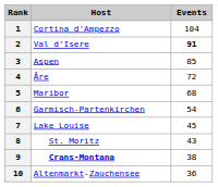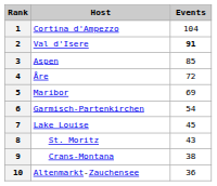5 | Events: 68 -> 69
9 | Host: bold -> normal
